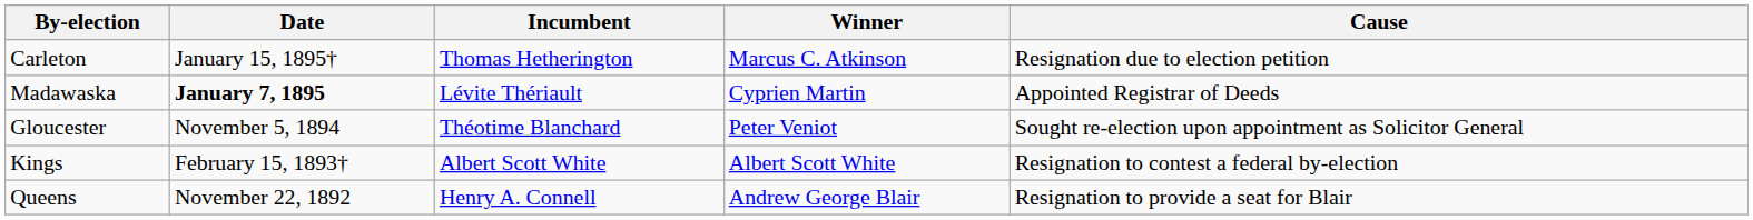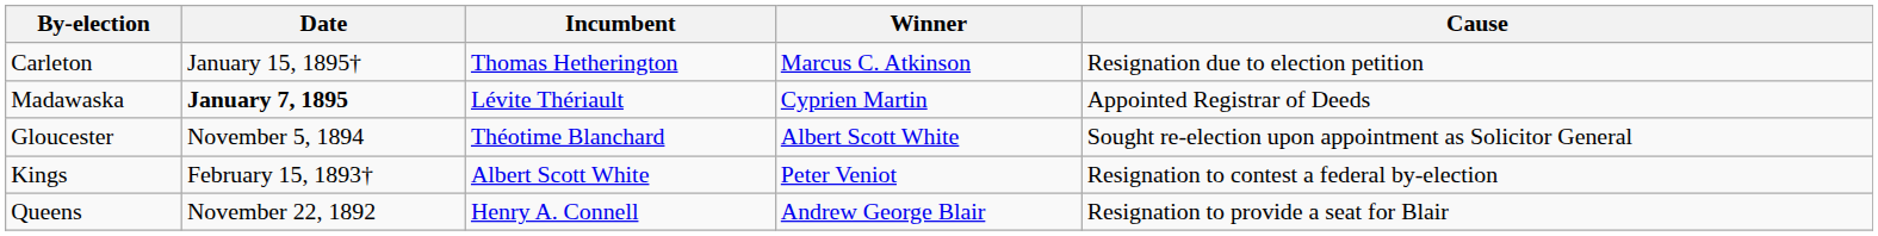Gloucester | Winner: Peter Veniot -> Albert Scott White
Kings | Winner: Albert Scott White -> Peter Veniot
